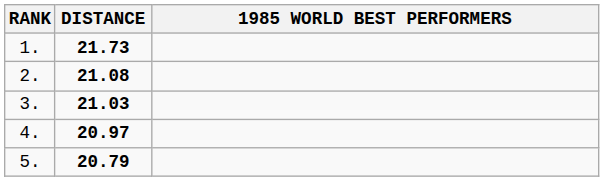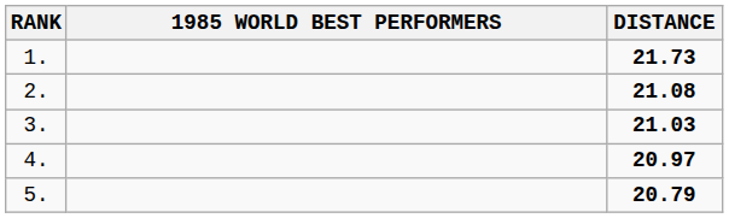columns swapped: 1985 WORLD BEST PERFORMERS <-> DISTANCE
